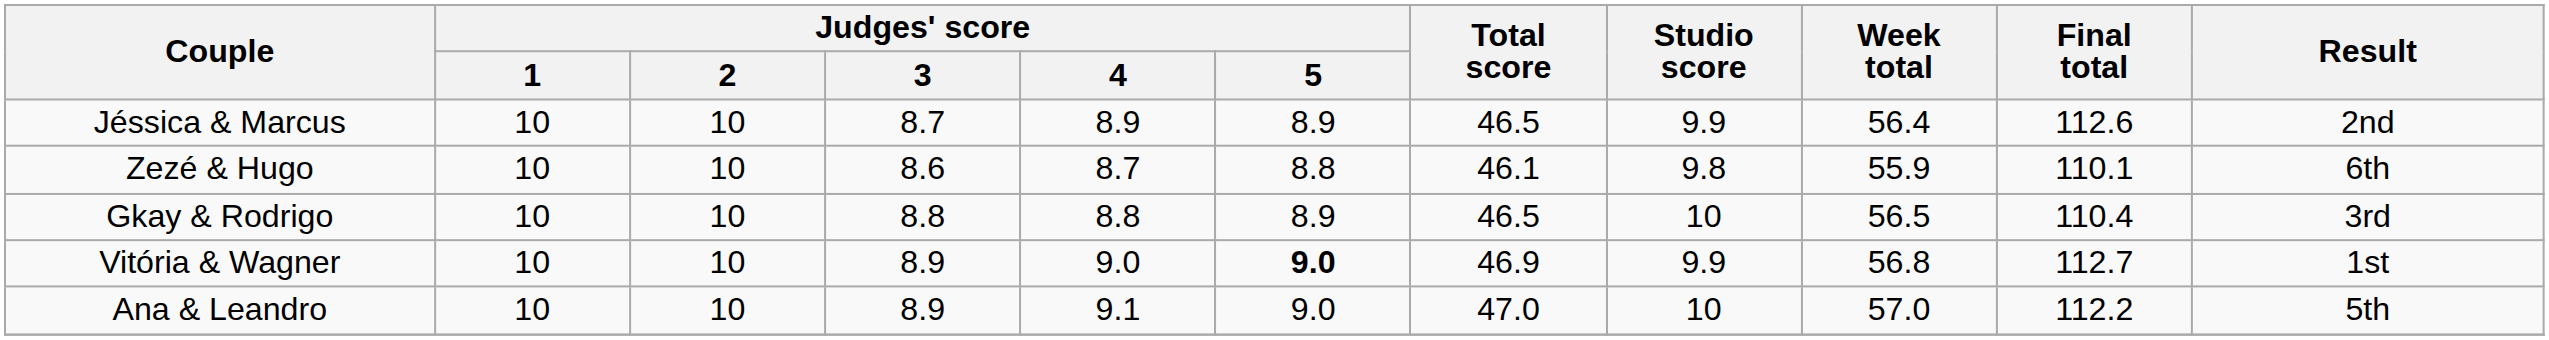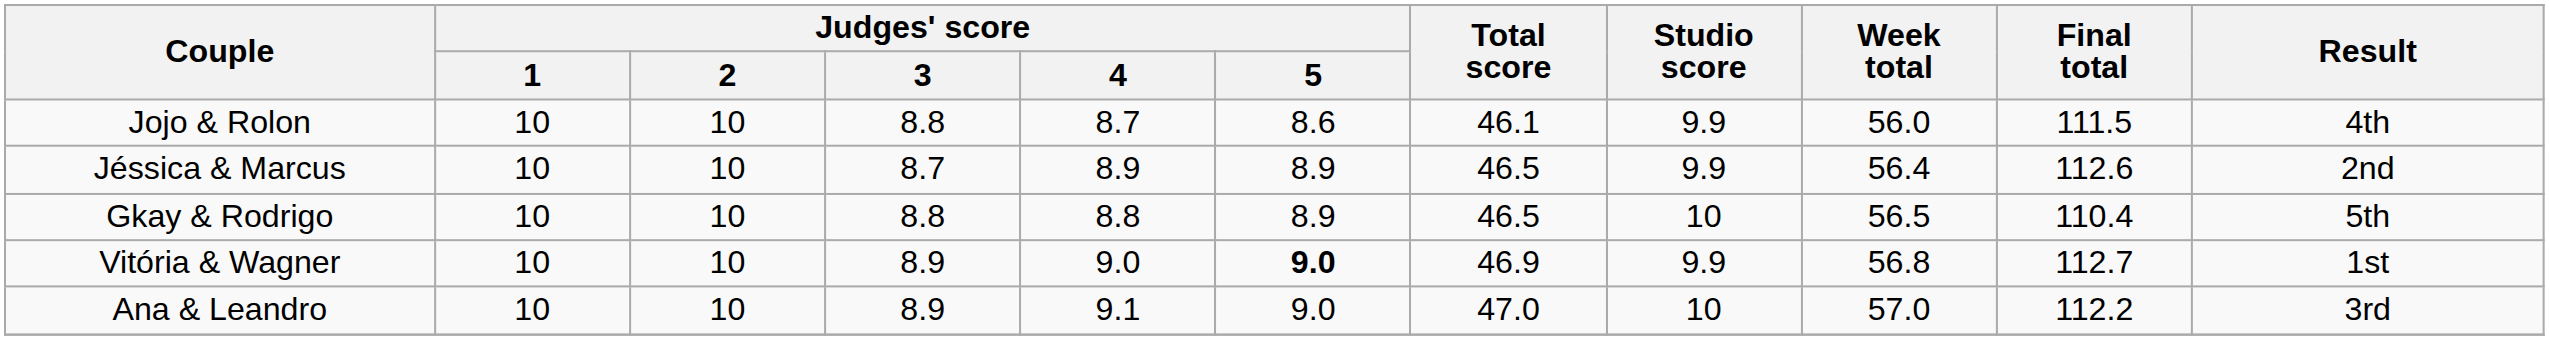+ row: Jojo & Rolon | 10 | 10 | 8.8 | 8.7 | 8.6 | 46.1 | 9.9 | 56.0 | 111.5 | 4th
- row: Zezé & Hugo | 10 | 10 | 8.6 | 8.7 | 8.8 | 46.1 | 9.8 | 55.9 | 110.1 | 6th
Gkay & Rodrigo | Result: 3rd -> 5th
Ana & Leandro | Result: 5th -> 3rd
